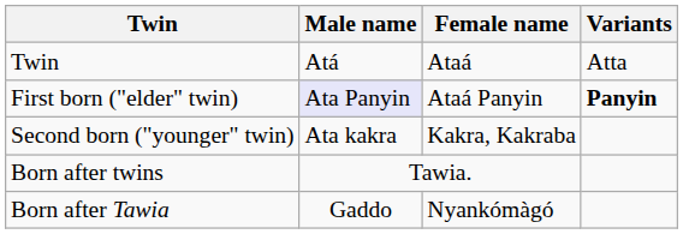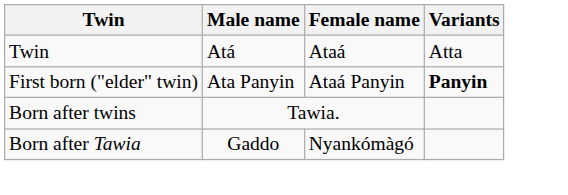First born ("elder" twin) | Male name: lavender background -> no background
- row: Second born ("younger" twin) | Ata kakra | Kakra, Kakraba
